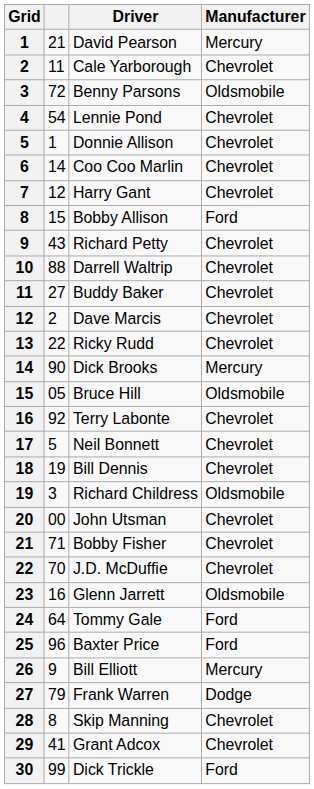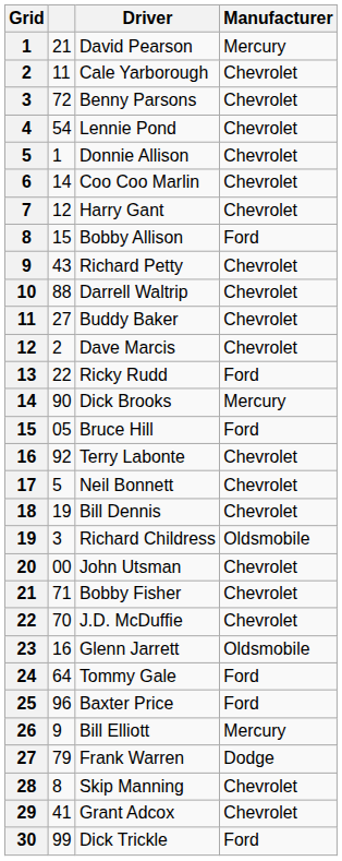Benny Parsons | Manufacturer: Oldsmobile -> Chevrolet
Ricky Rudd | Manufacturer: Chevrolet -> Ford
Bruce Hill | Manufacturer: Oldsmobile -> Ford
